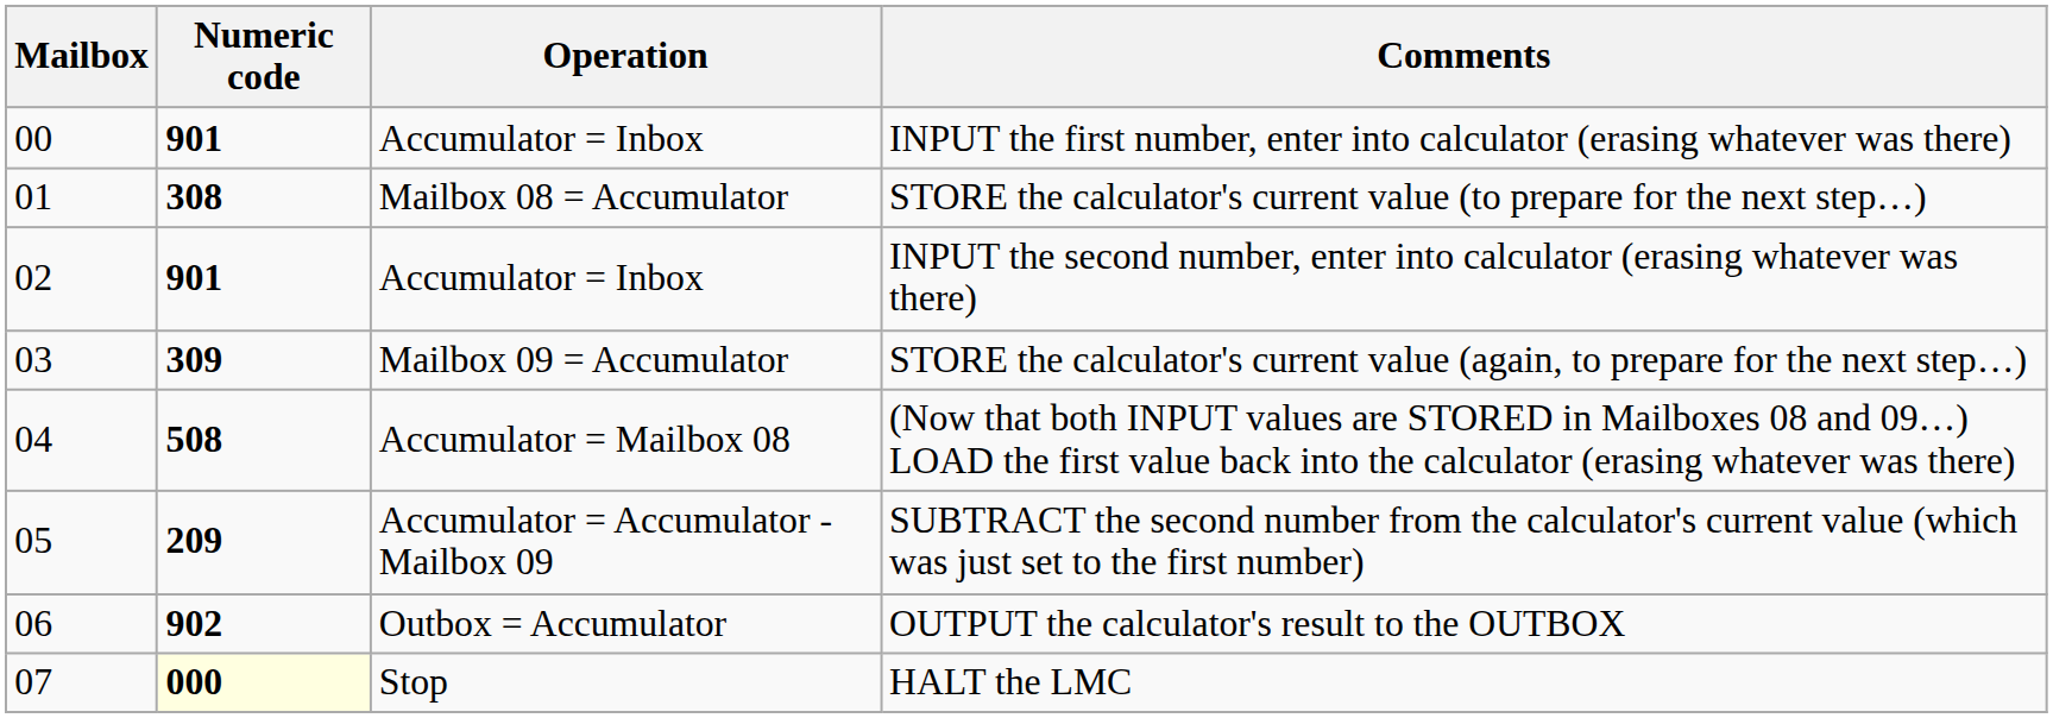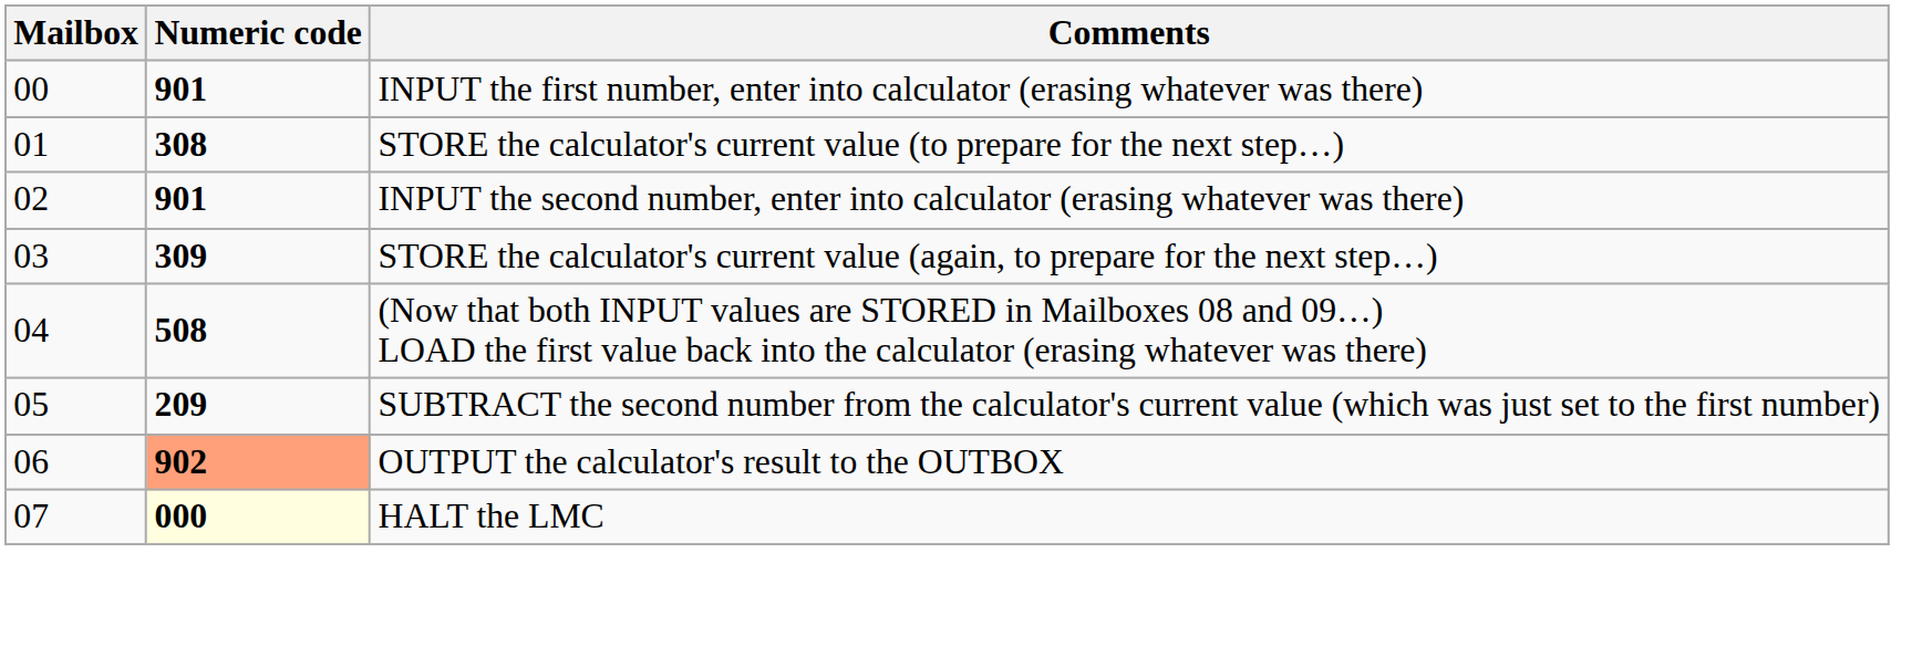- column: Operation | Accumulator = Inbox | Mailbox 08 = Accumulator | Accumulator = Inbox | Mailbox 09 = Accumulator | Accumulator = Mailbox 08 | Accumulator = Accumulator - Mailbox 09 | Outbox = Accumulator | Stop
OUTPUT the calculator's result to the OUTBOX | Numeric code: no background -> lightsalmon background
